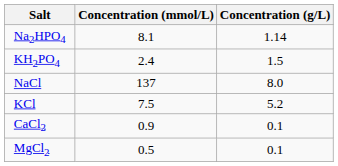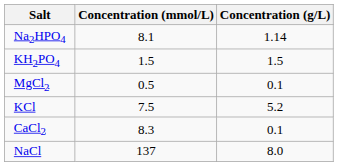KH2PO4 | Concentration (mmol/L): 2.4 -> 1.5
rows swapped: NaCl <-> MgCl2
CaCl2 | Concentration (mmol/L): 0.9 -> 8.3
